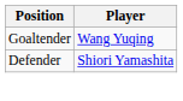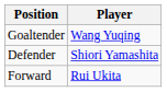+ row: Forward | Rui Ukita
